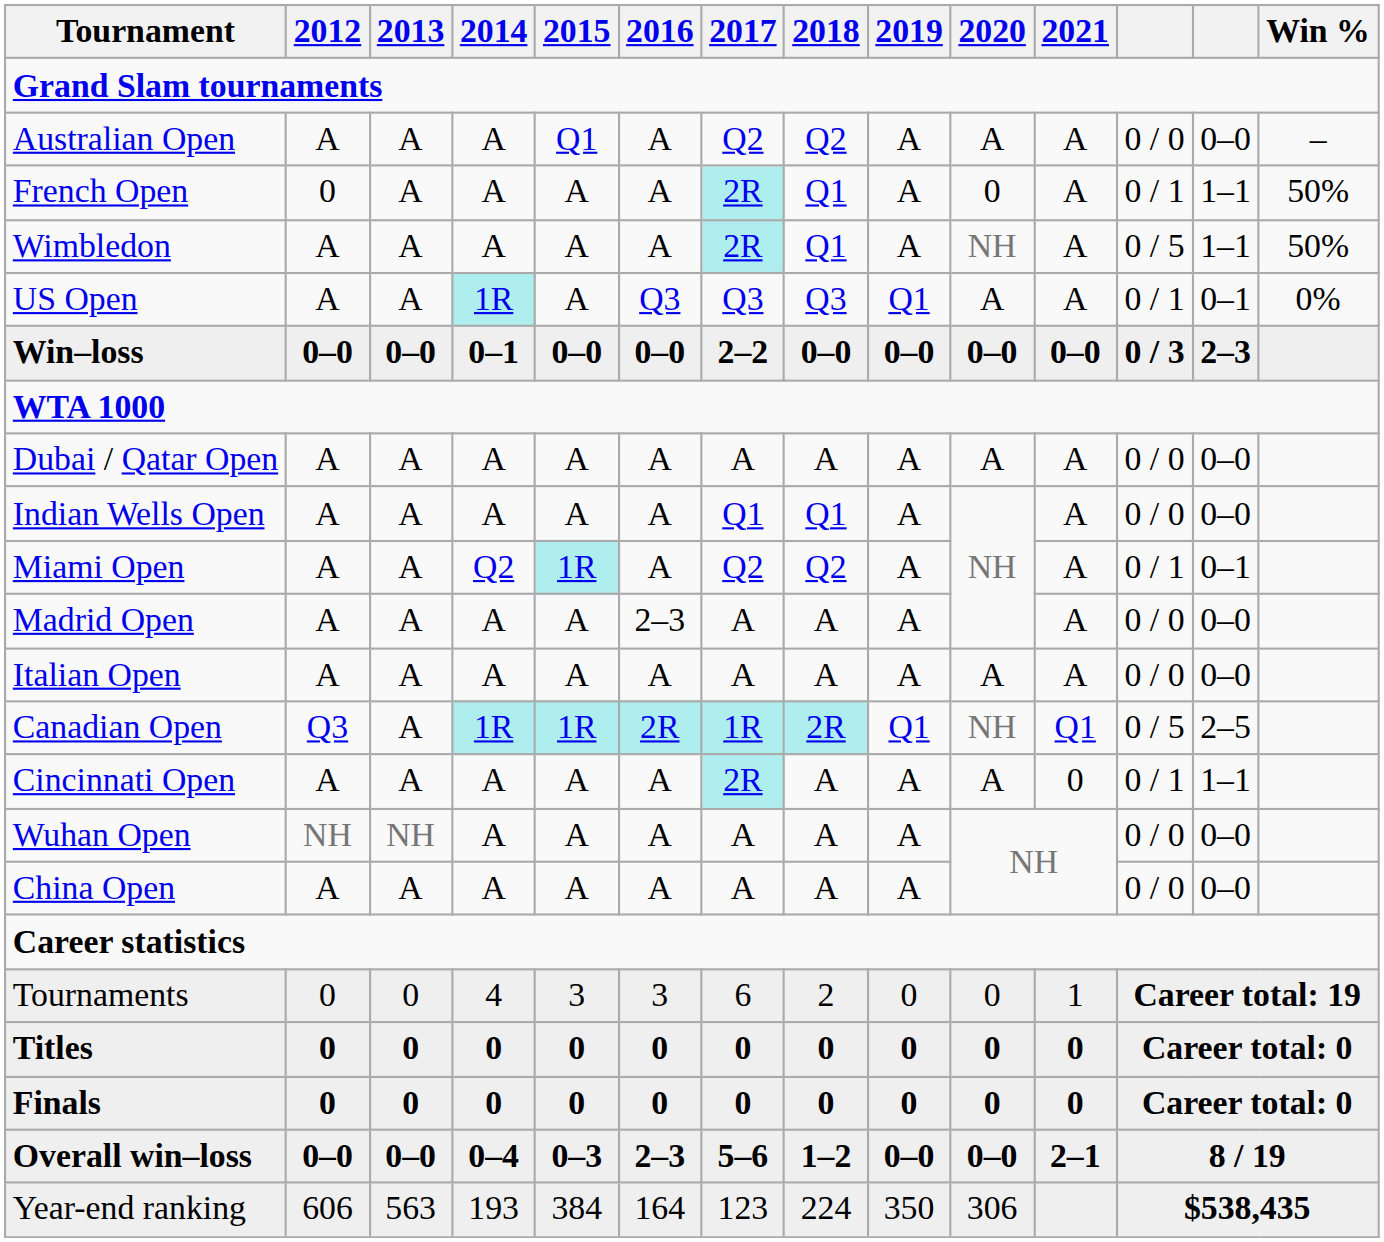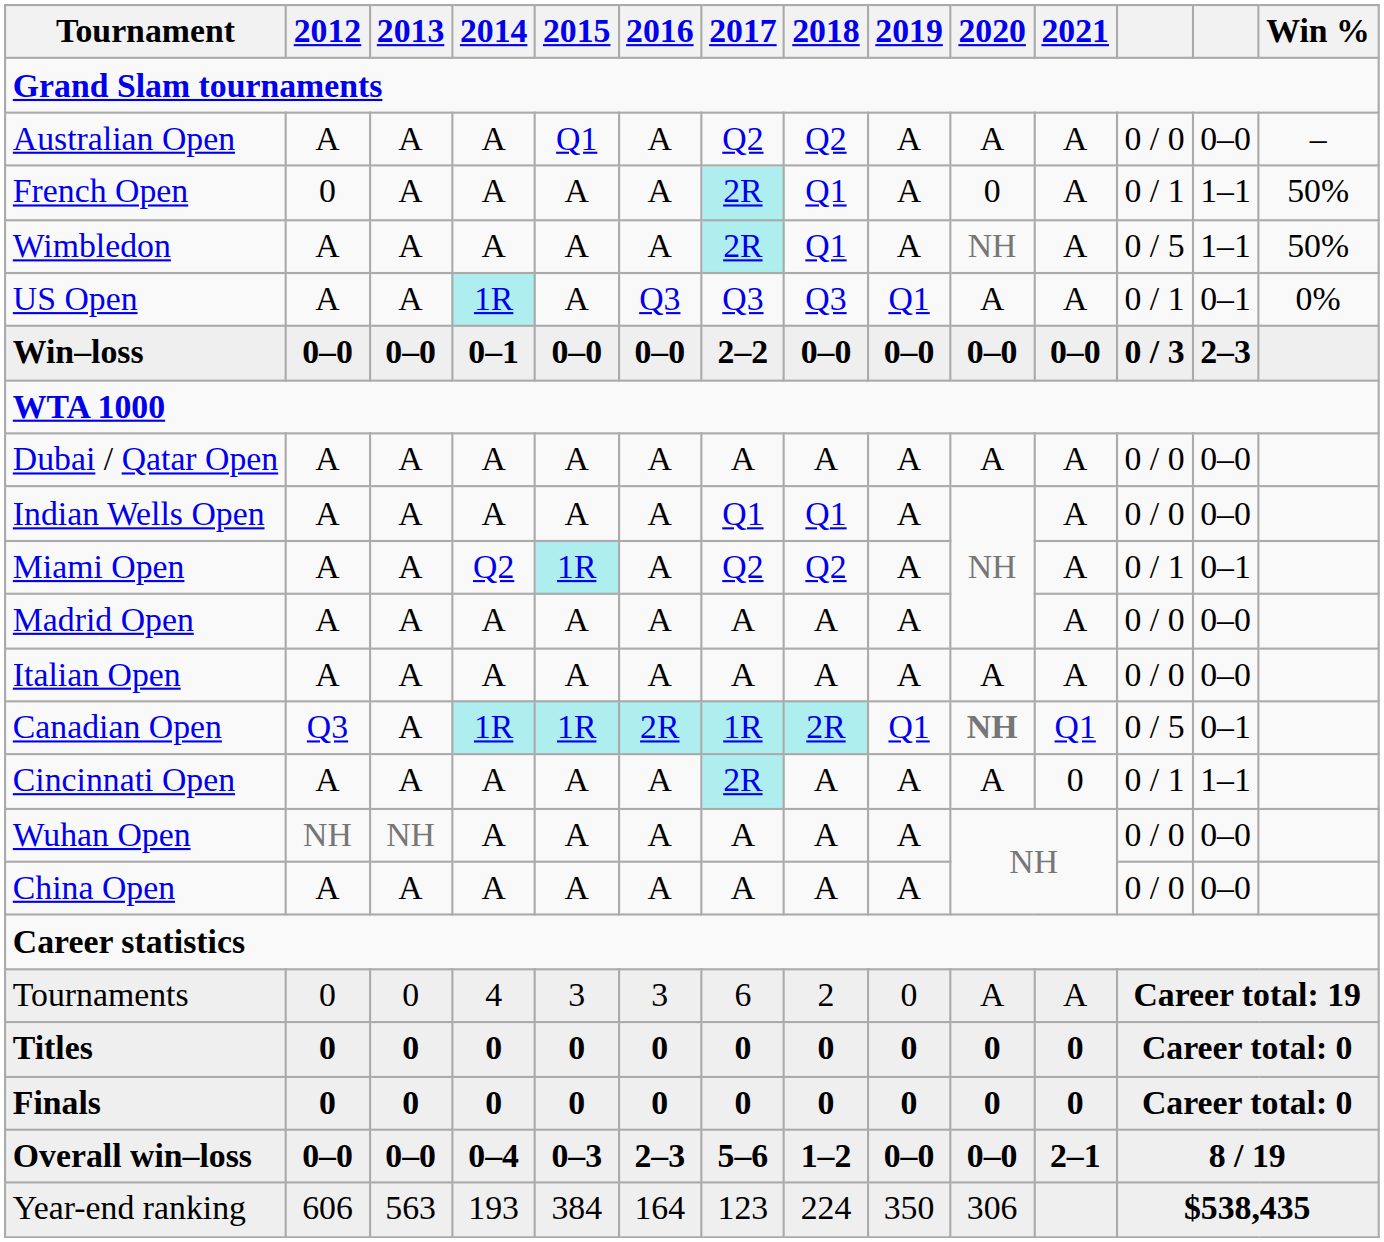Madrid Open | 2016: 2–3 -> A
Canadian Open | 2020: normal -> bold
Canadian Open | column 13: 2–5 -> 0–1
Tournaments | 2020: 0 -> A
Tournaments | 2021: 1 -> A
